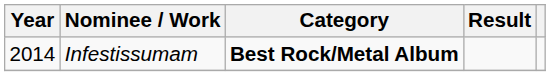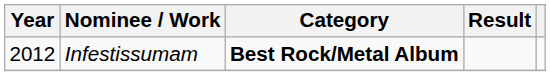Infestissumam | Year: 2014 -> 2012
